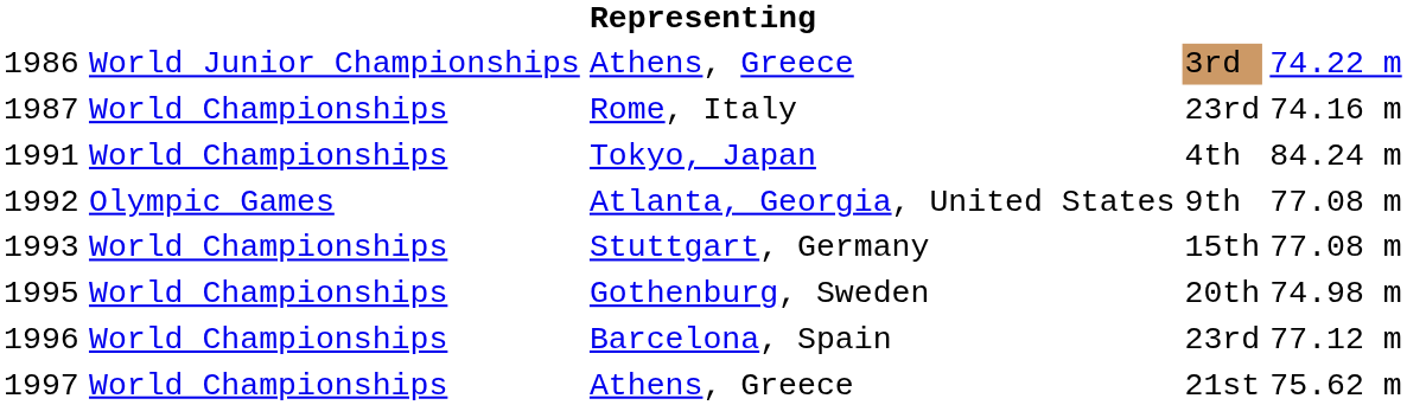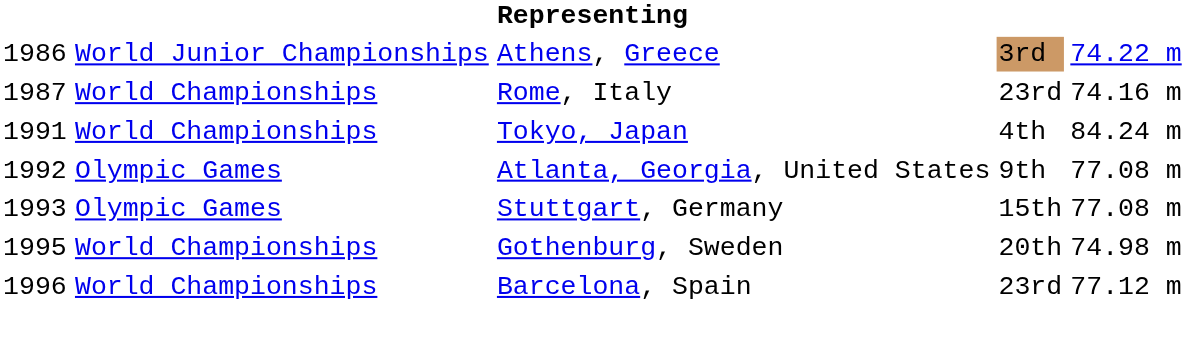1993 | column 2: World Championships -> Olympic Games
- row: 1997 | World Championships | Athens, Greece | 21st | 75.62 m
